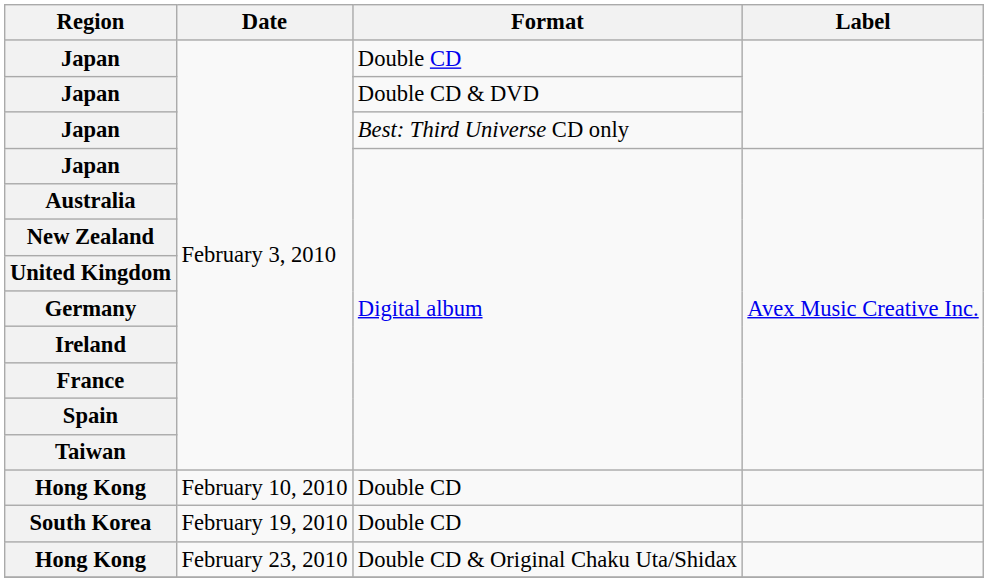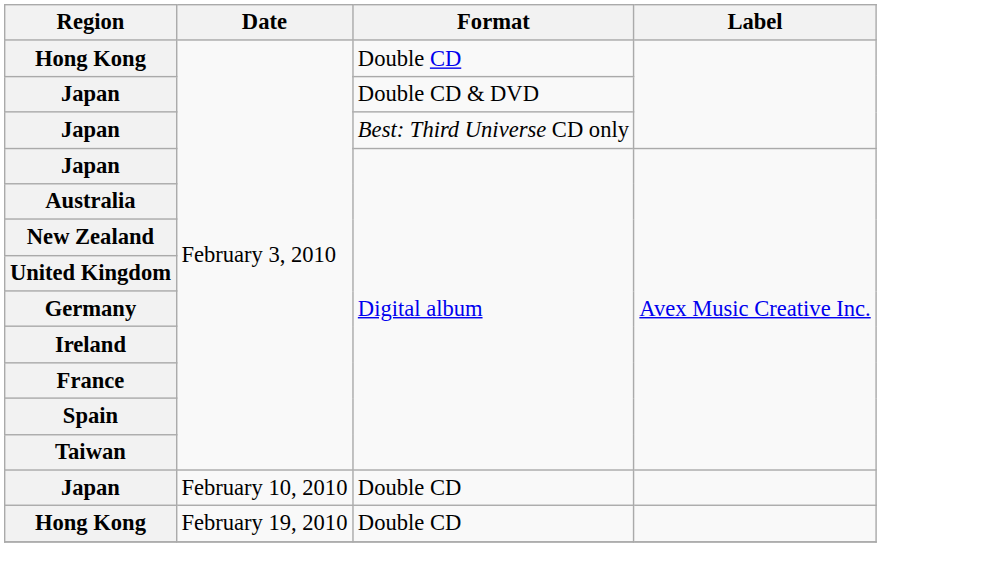February 3, 2010 / Double CD | Region: Japan -> Hong Kong
February 10, 2010 / Double CD | Region: Hong Kong -> Japan
February 19, 2010 / Double CD | Region: South Korea -> Hong Kong
- row: Hong Kong | February 23, 2010 | Double CD & Original Chaku Uta/Shidax
